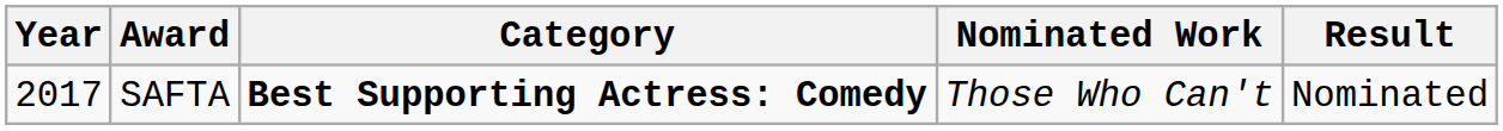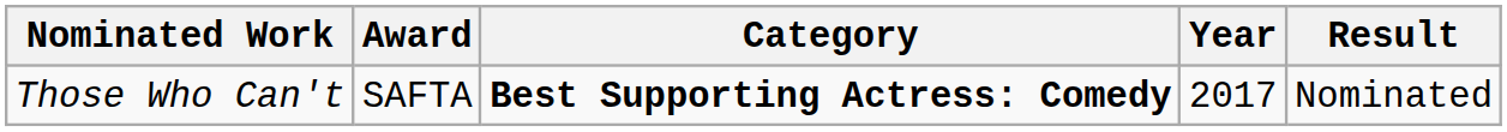columns swapped: Year <-> Nominated Work
